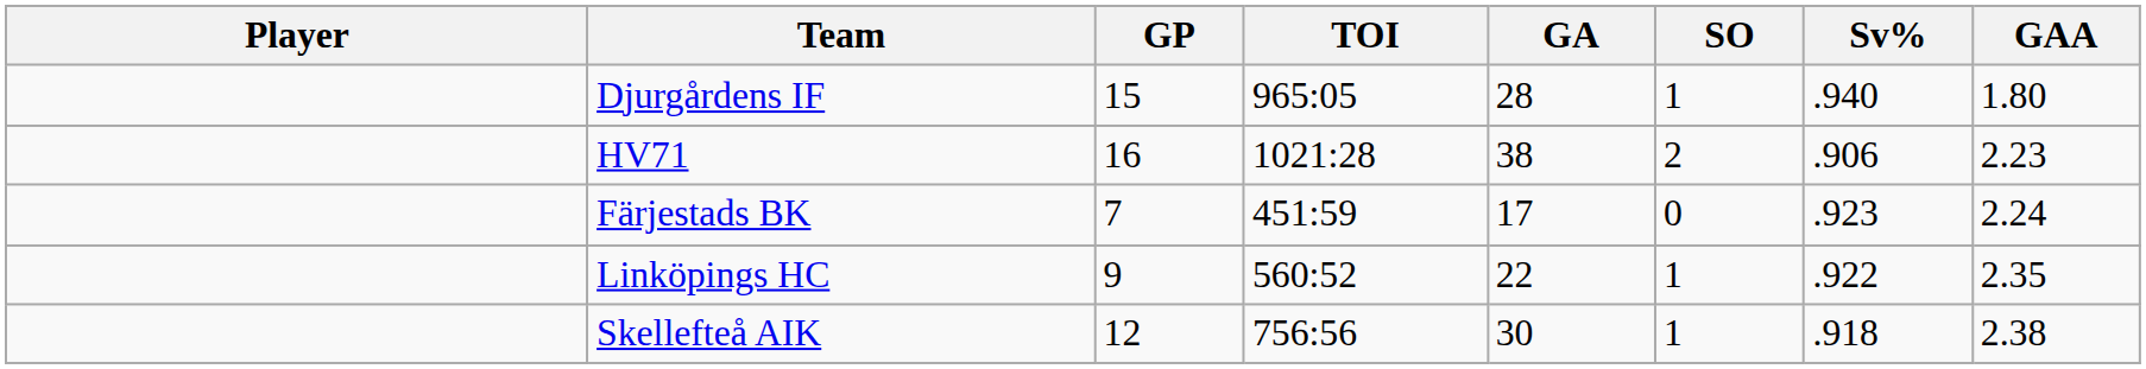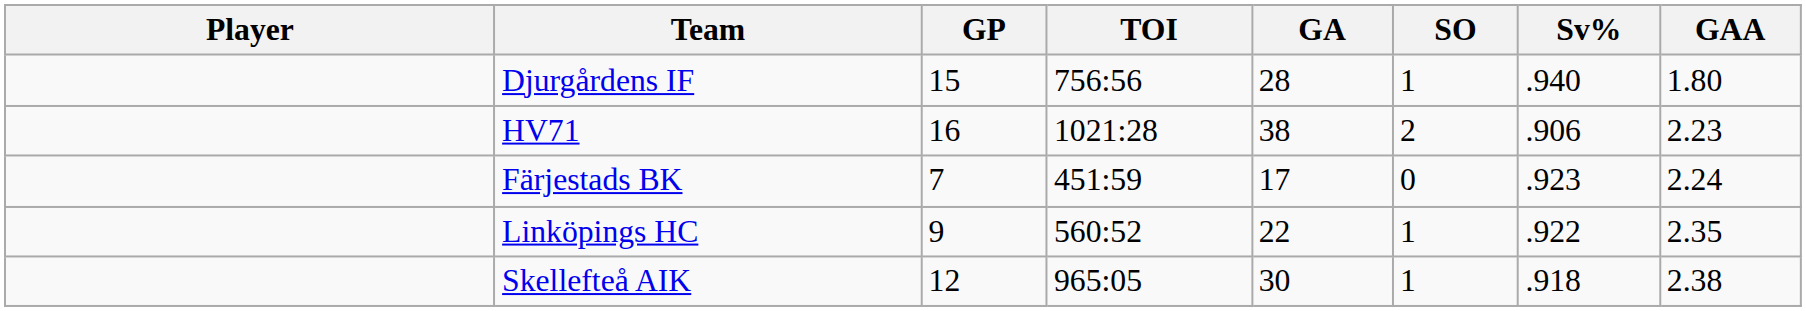Djurgårdens IF | TOI: 965:05 -> 756:56
Skellefteå AIK | TOI: 756:56 -> 965:05
